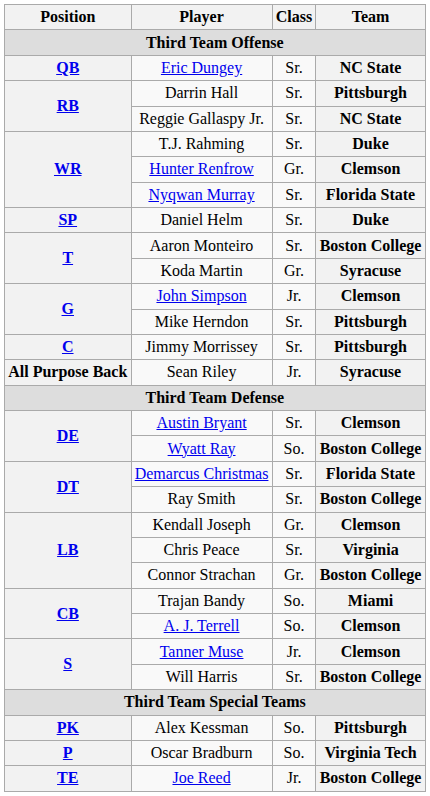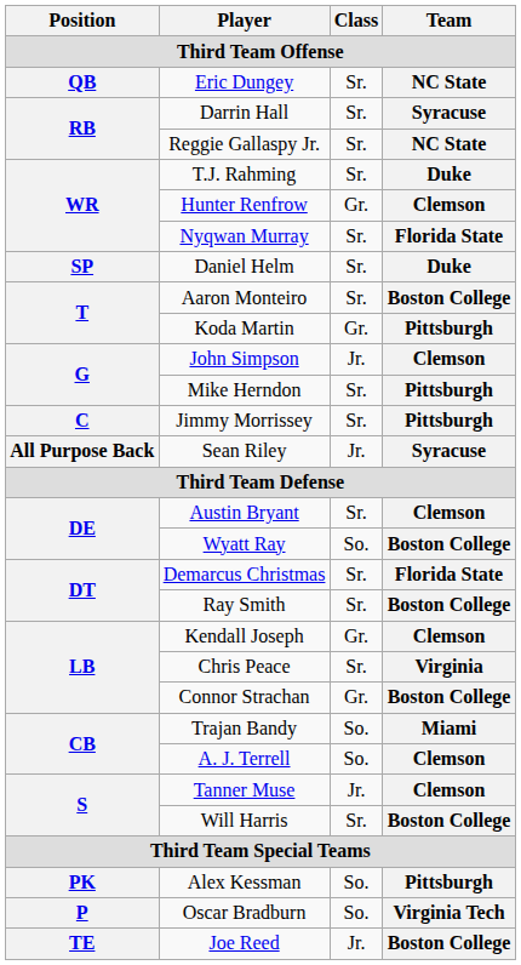Darrin Hall | Team: Pittsburgh -> Syracuse
Koda Martin | Team: Syracuse -> Pittsburgh
